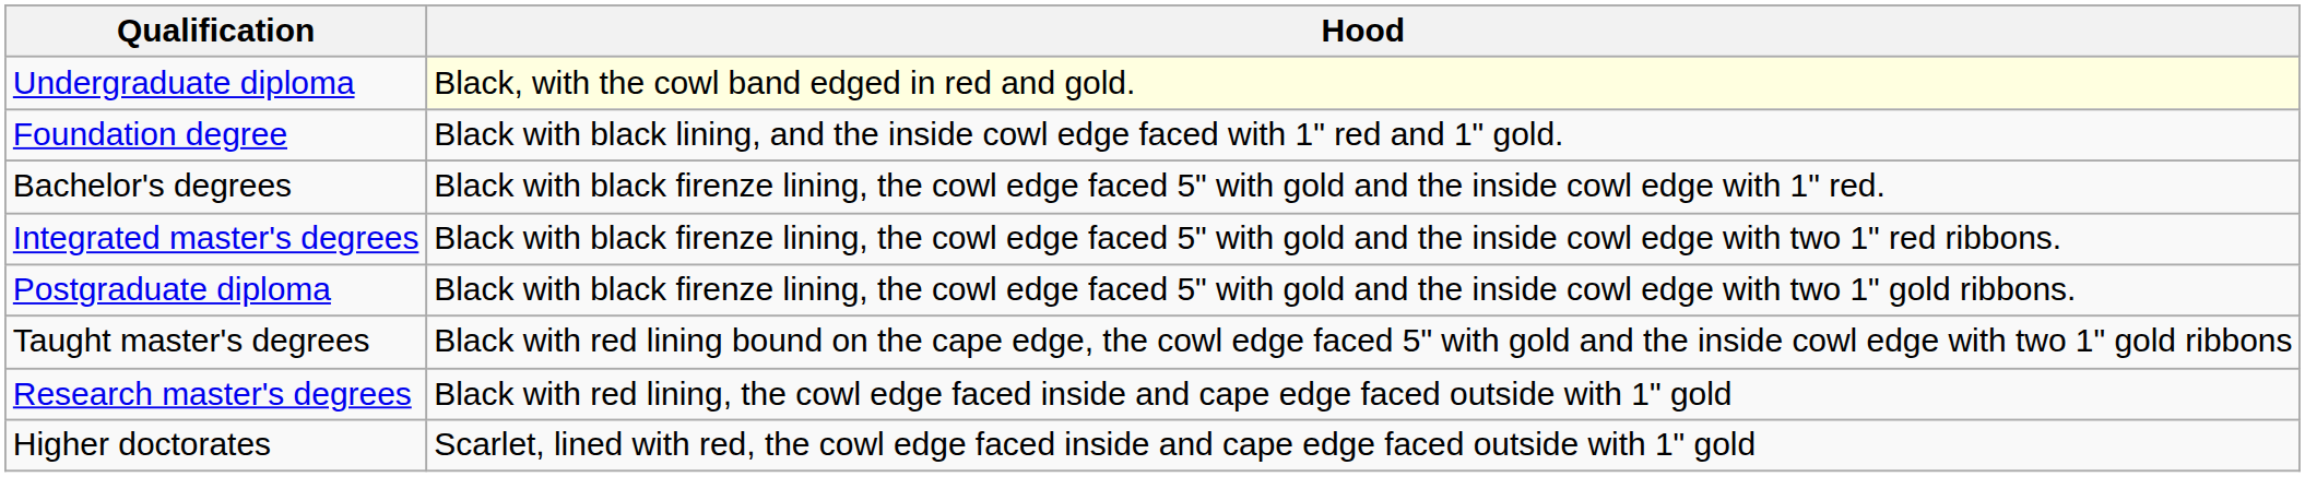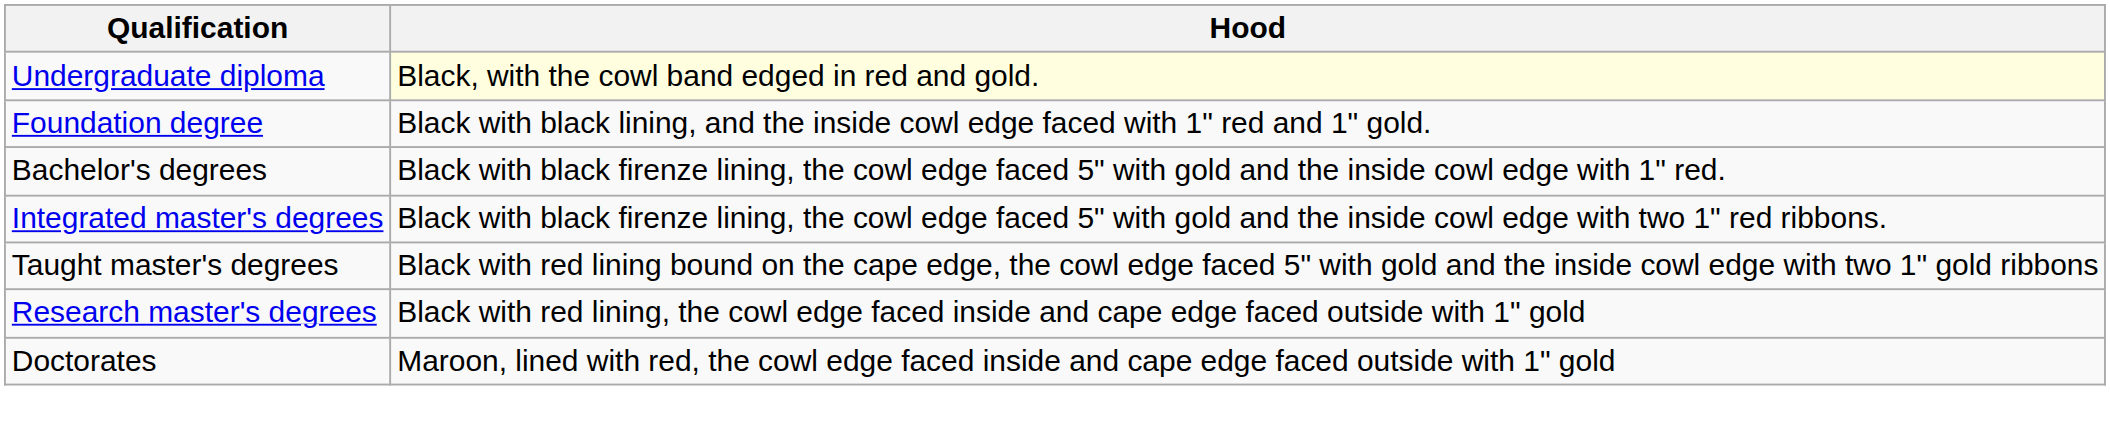- row: Postgraduate diploma | Black with black firenze lining, the cowl edge faced 5" with gold and the inside cowl edge with two 1" gold ribbons.
+ row: Doctorates | Maroon, lined with red, the cowl edge faced inside and cape edge faced outside with 1" gold
- row: Higher doctorates | Scarlet, lined with red, the cowl edge faced inside and cape edge faced outside with 1" gold
